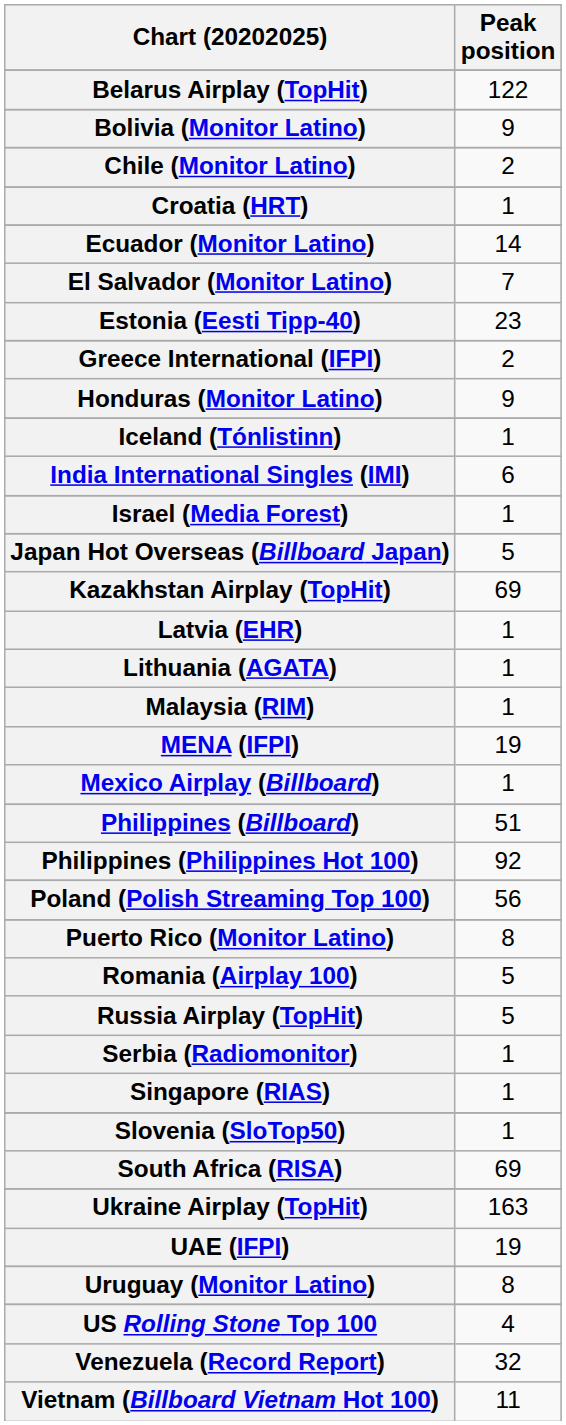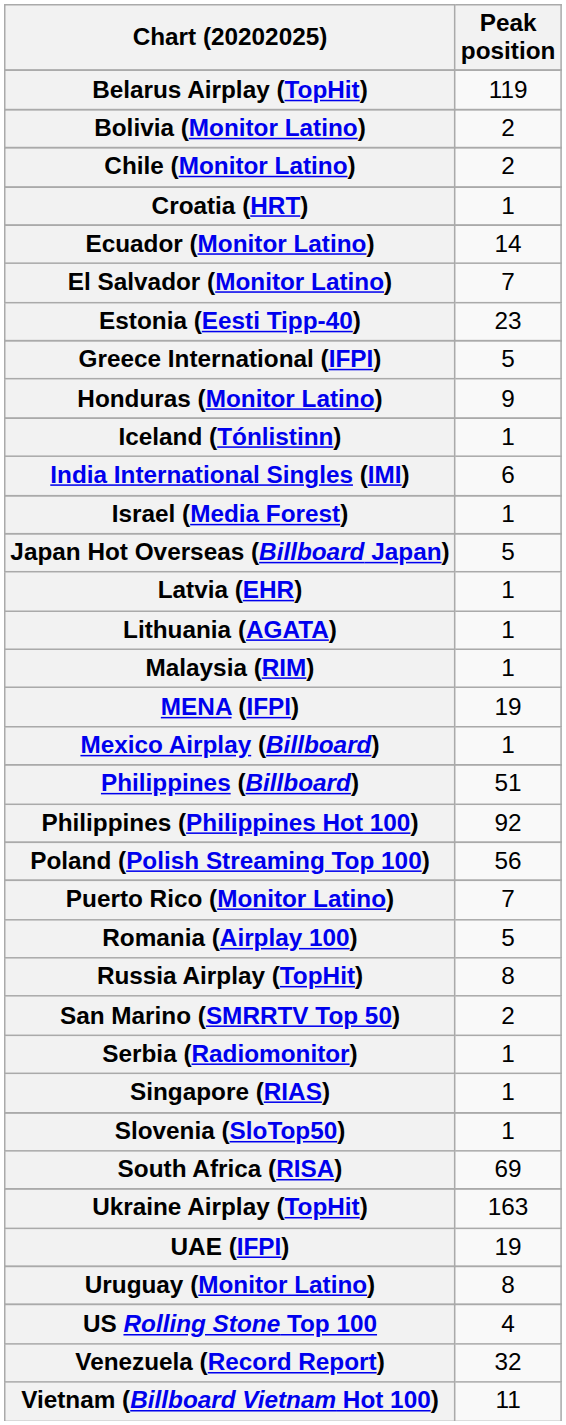Belarus Airplay (TopHit) | Peak position: 122 -> 119
Bolivia (Monitor Latino) | Peak position: 9 -> 2
Greece International (IFPI) | Peak position: 2 -> 5
- row: Kazakhstan Airplay (TopHit) | 69
Puerto Rico (Monitor Latino) | Peak position: 8 -> 7
Russia Airplay (TopHit) | Peak position: 5 -> 8
+ row: San Marino (SMRRTV Top 50) | 2
